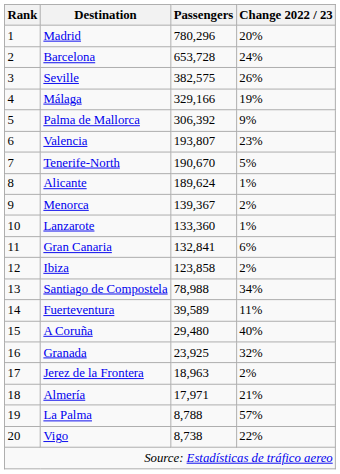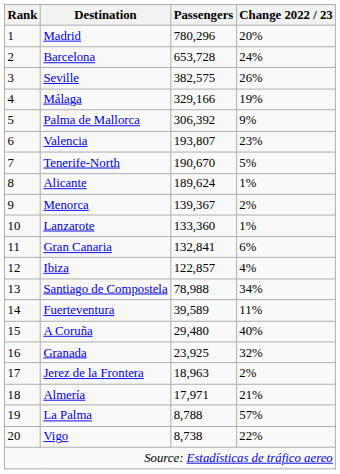Ibiza | Passengers: 123,858 -> 122,857
Ibiza | Change 2022 / 23: 2% -> 4%
